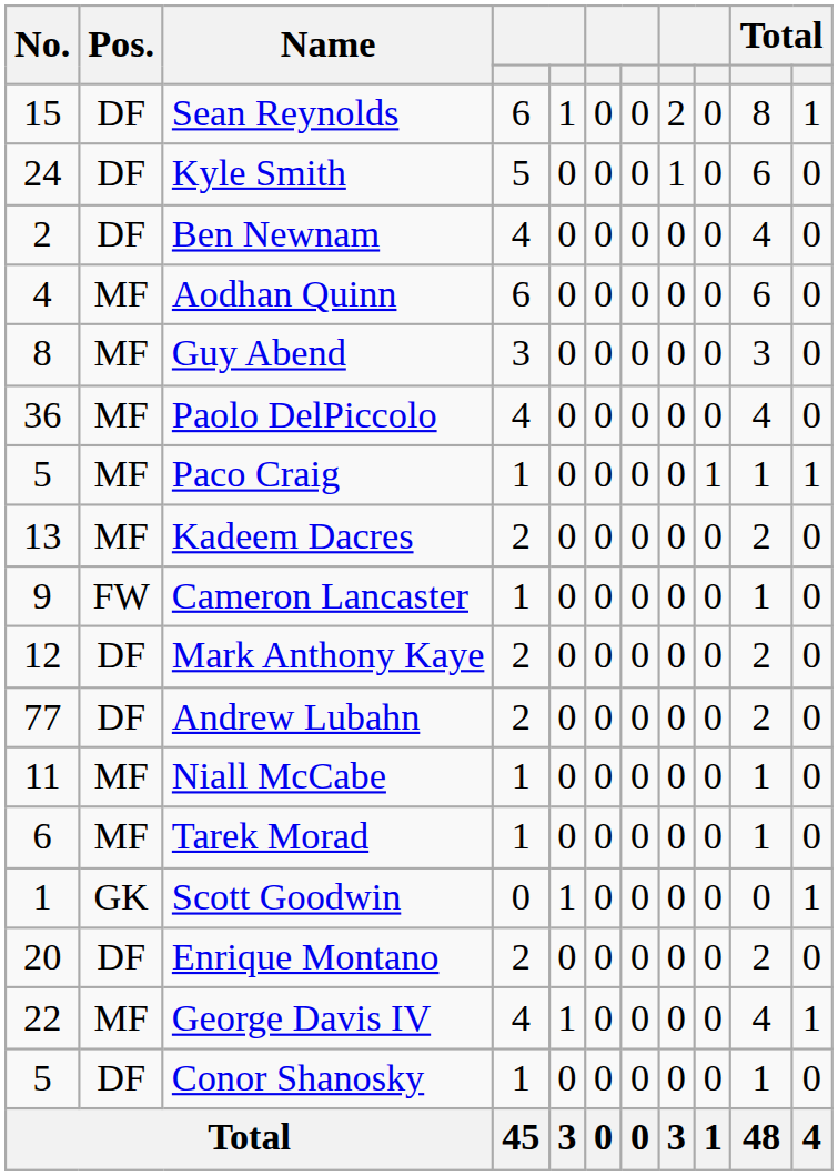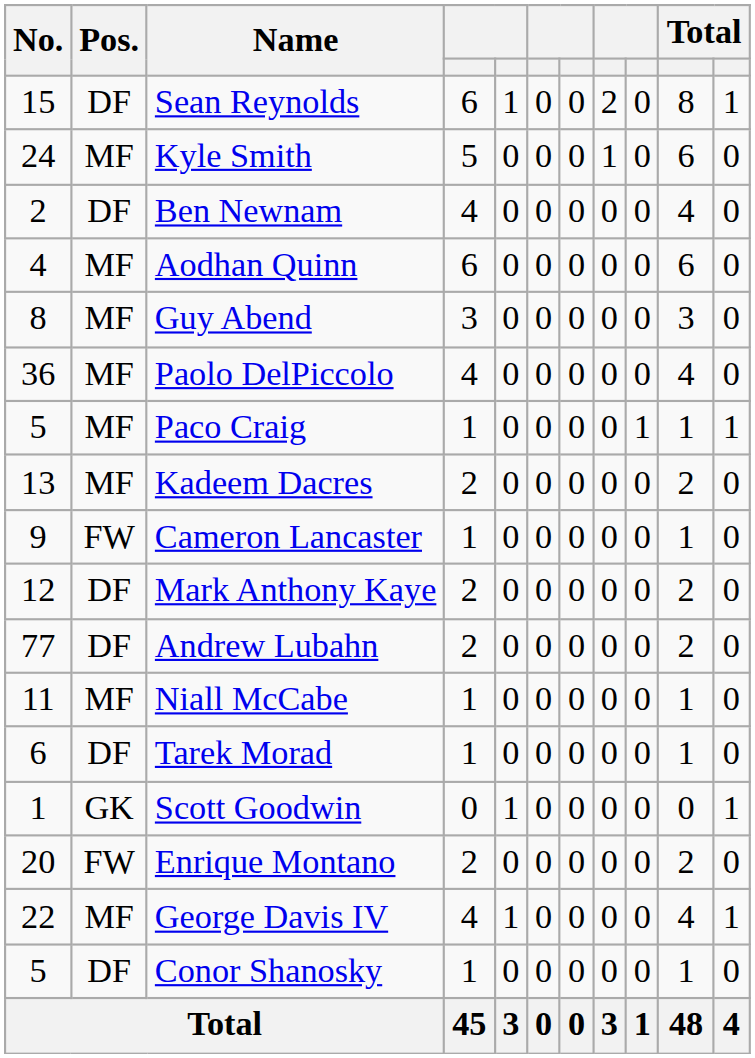Kyle Smith | Pos.: DF -> MF
Tarek Morad | Pos.: MF -> DF
Enrique Montano | Pos.: DF -> FW
